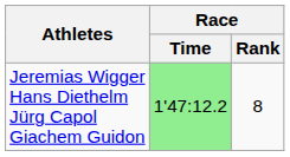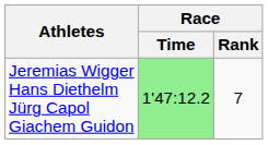Jeremias Wigger Hans Diethelm Jürg Capol Giachem Guidon | Race / Rank: 8 -> 7
